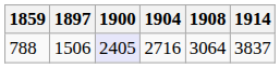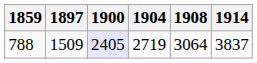788 | 1897: 1506 -> 1509
788 | 1904: 2716 -> 2719
